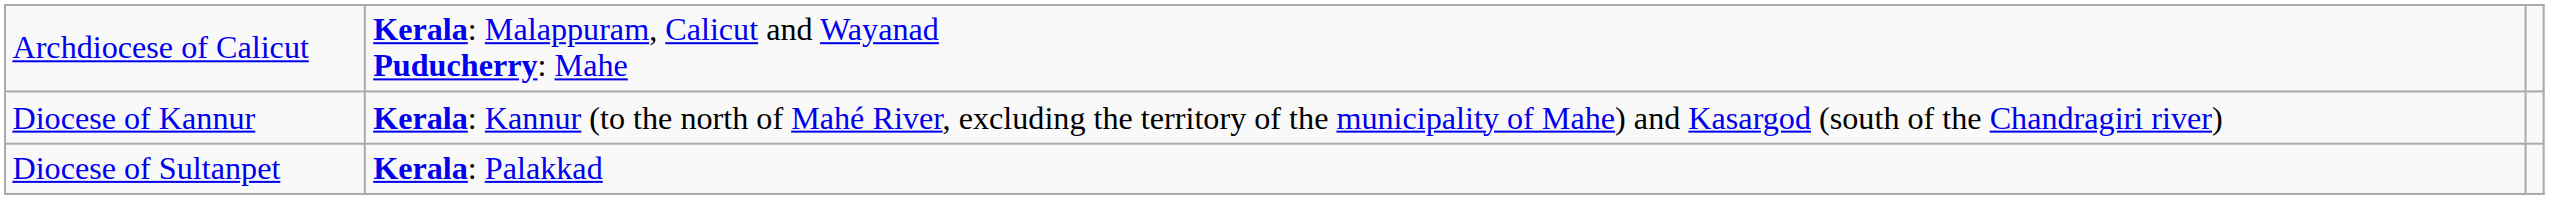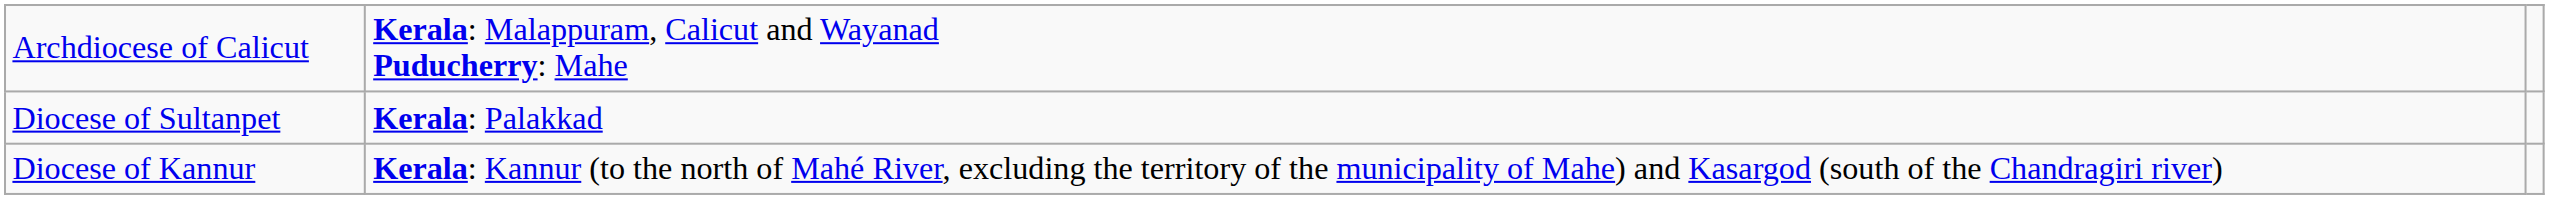rows swapped: Diocese of Kannur <-> Diocese of Sultanpet
